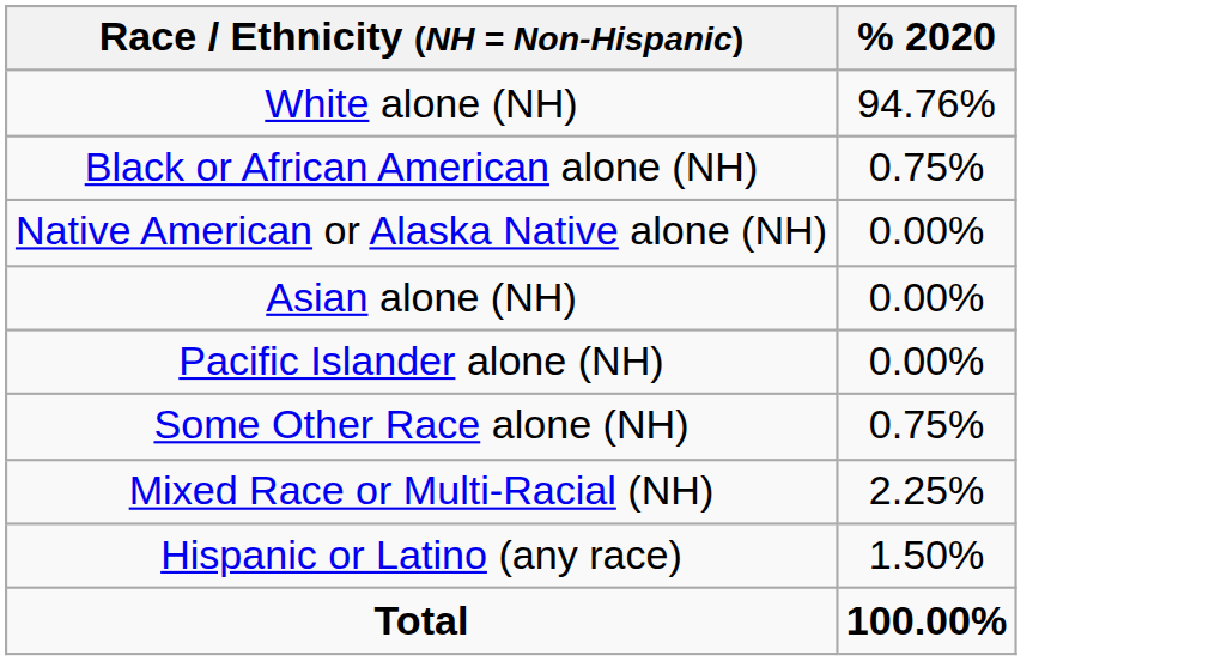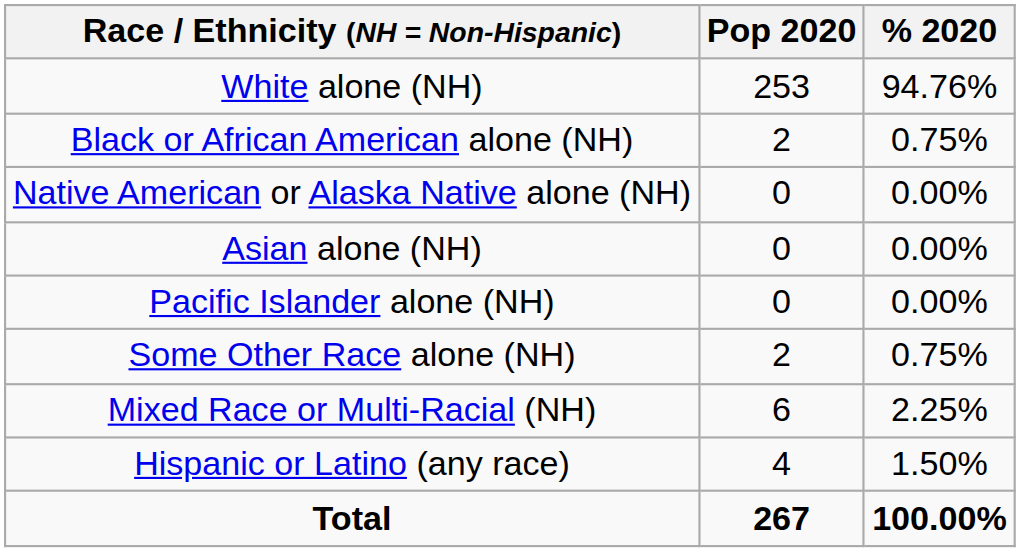+ column: Pop 2020 | 253 | 2 | 0 | 0 | 0 | 2 | 6 | 4 | 267
